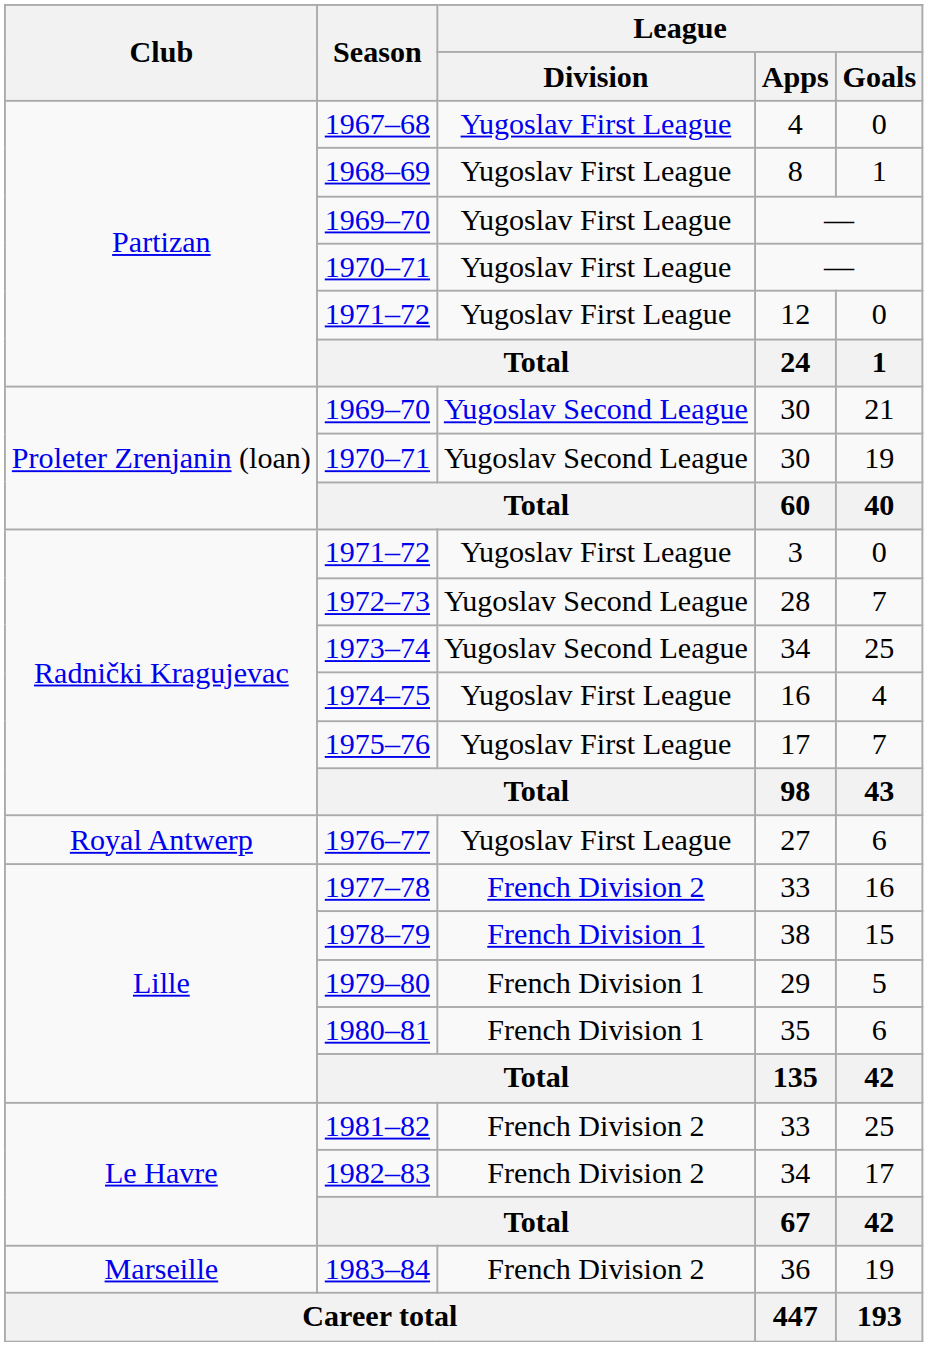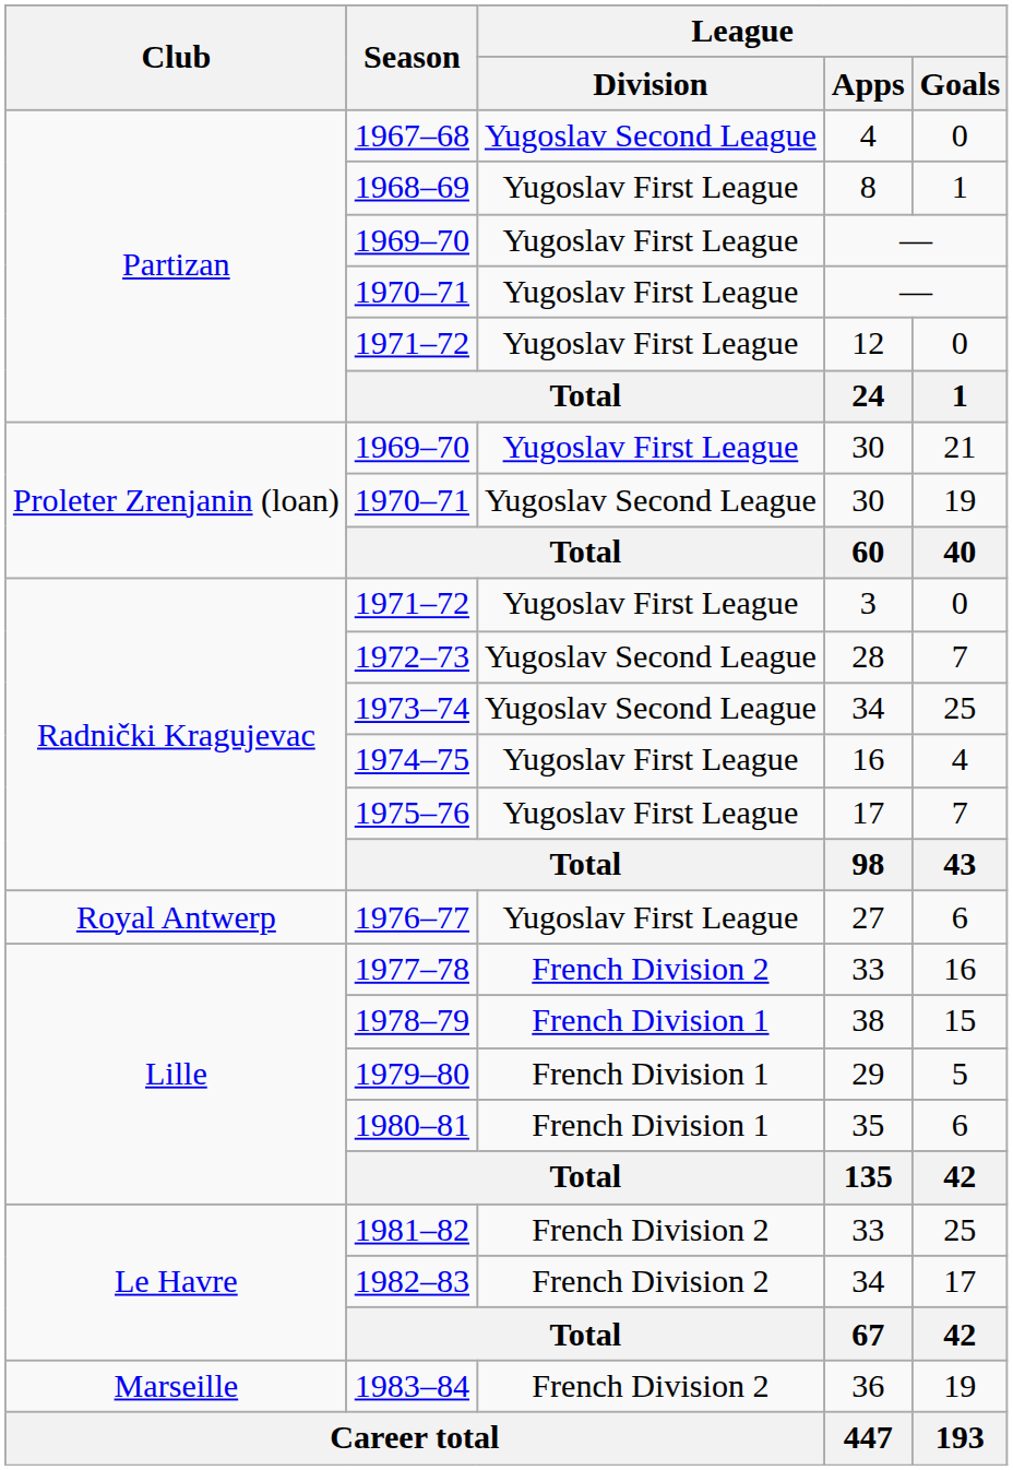1967–68 | League / Division: Yugoslav First League -> Yugoslav Second League
1969–70 / 30 | League / Division: Yugoslav Second League -> Yugoslav First League
